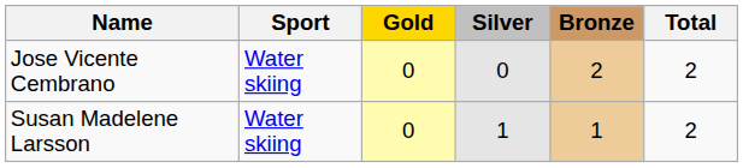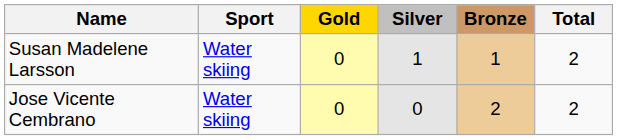rows swapped: Susan Madelene Larsson <-> Jose Vicente Cembrano
